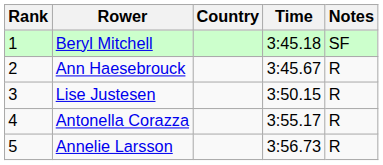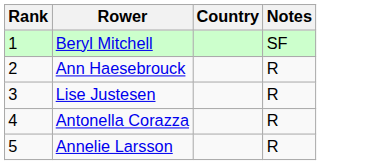- column: Time | 3:45.18 | 3:45.67 | 3:50.15 | 3:55.17 | 3:56.73
